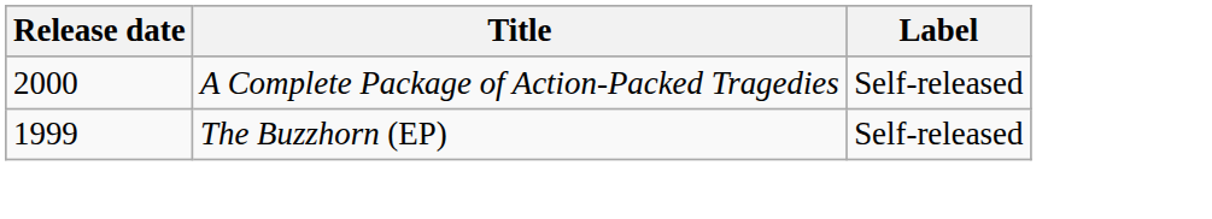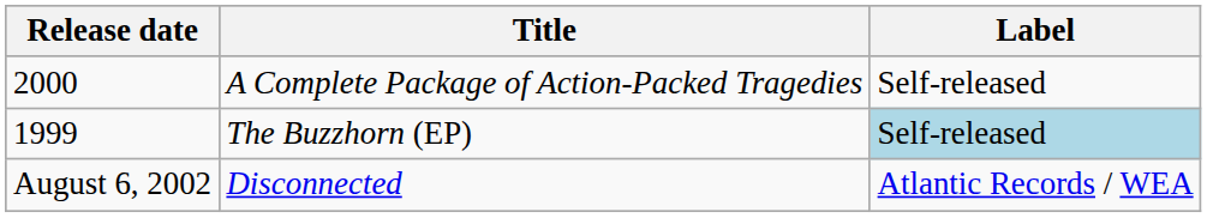The Buzzhorn (EP) | Label: no background -> lightblue background
+ row: August 6, 2002 | Disconnected | Atlantic Records / WEA
